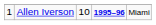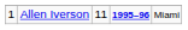Allen Iverson | column 3: 10 -> 11
